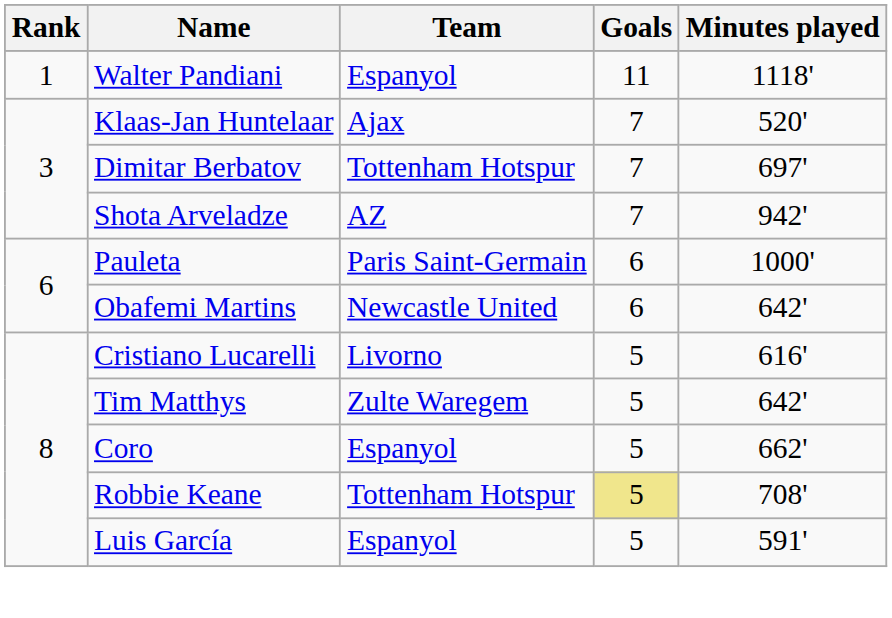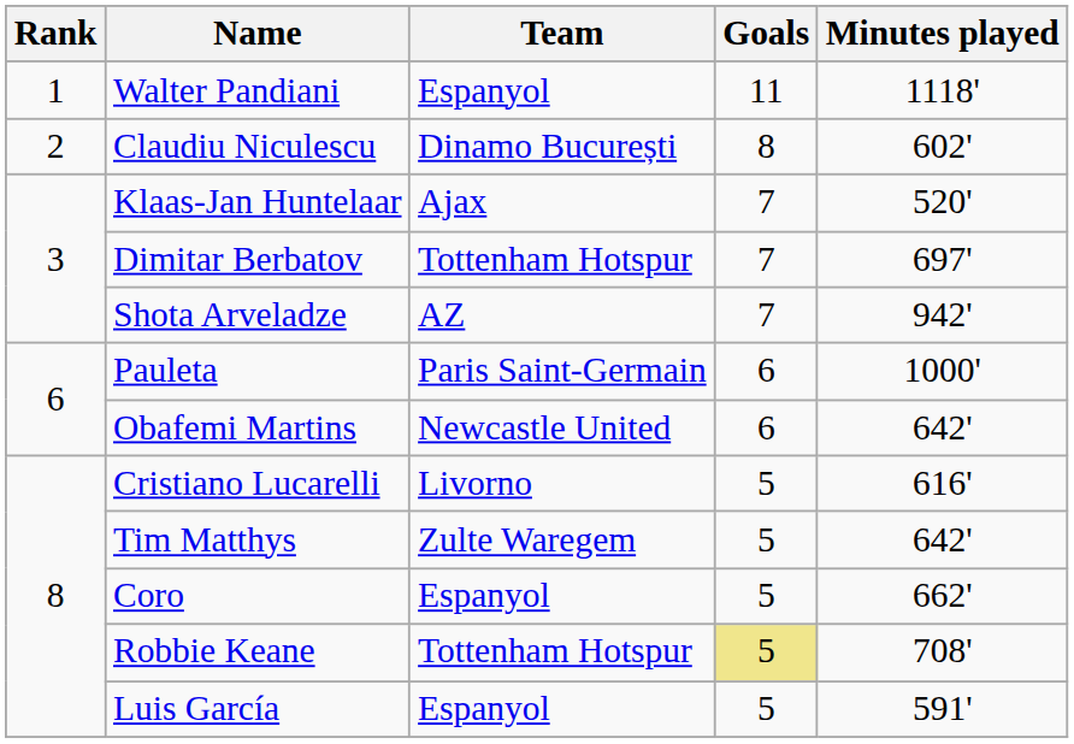+ row: 2 | Claudiu Niculescu | Dinamo București | 8 | 602'
